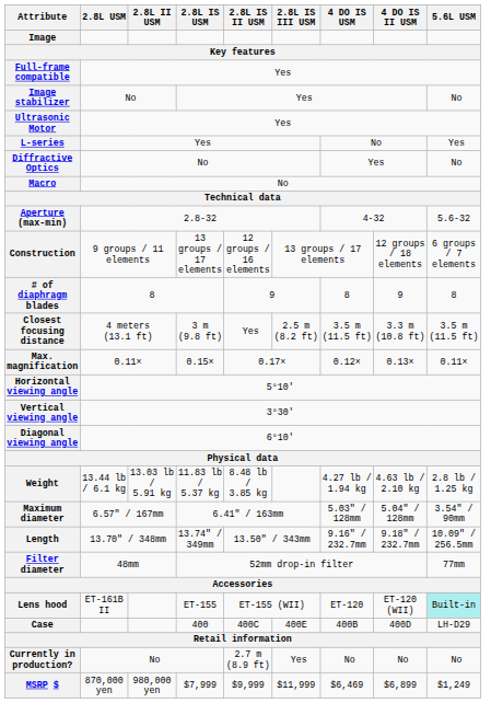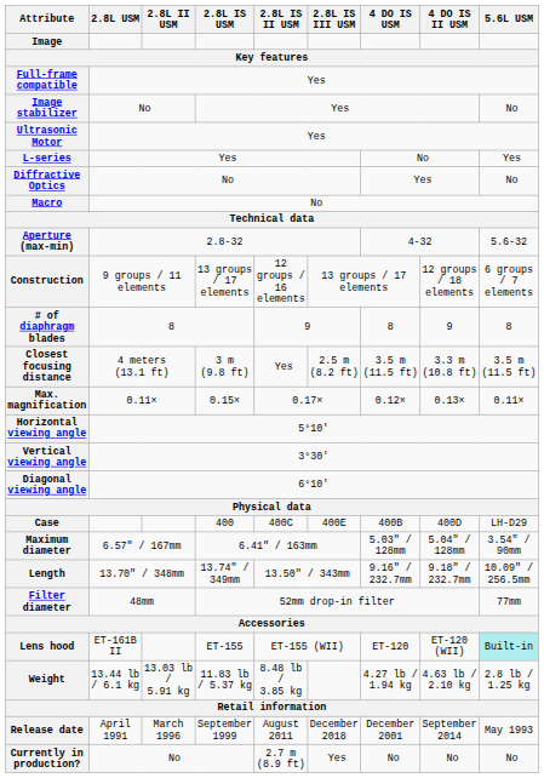rows swapped: Weight <-> Case
+ row: Release date | April 1991 | March 1996 | September 1999 | August 2011 | December 2018 | December 2001 | September 2014 | May 1993
- row: MSRP $ | 870,000 yen | 980,000 yen | $7,999 | $9,999 | $11,999 | $6,469 | $6,899 | $1,249
